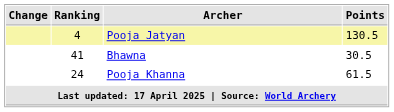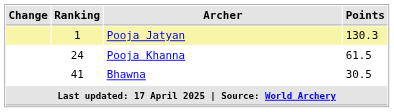Pooja Jatyan | Ranking: 4 -> 1
Pooja Jatyan | Points: 130.5 -> 130.3
rows swapped: Pooja Khanna <-> Bhawna
